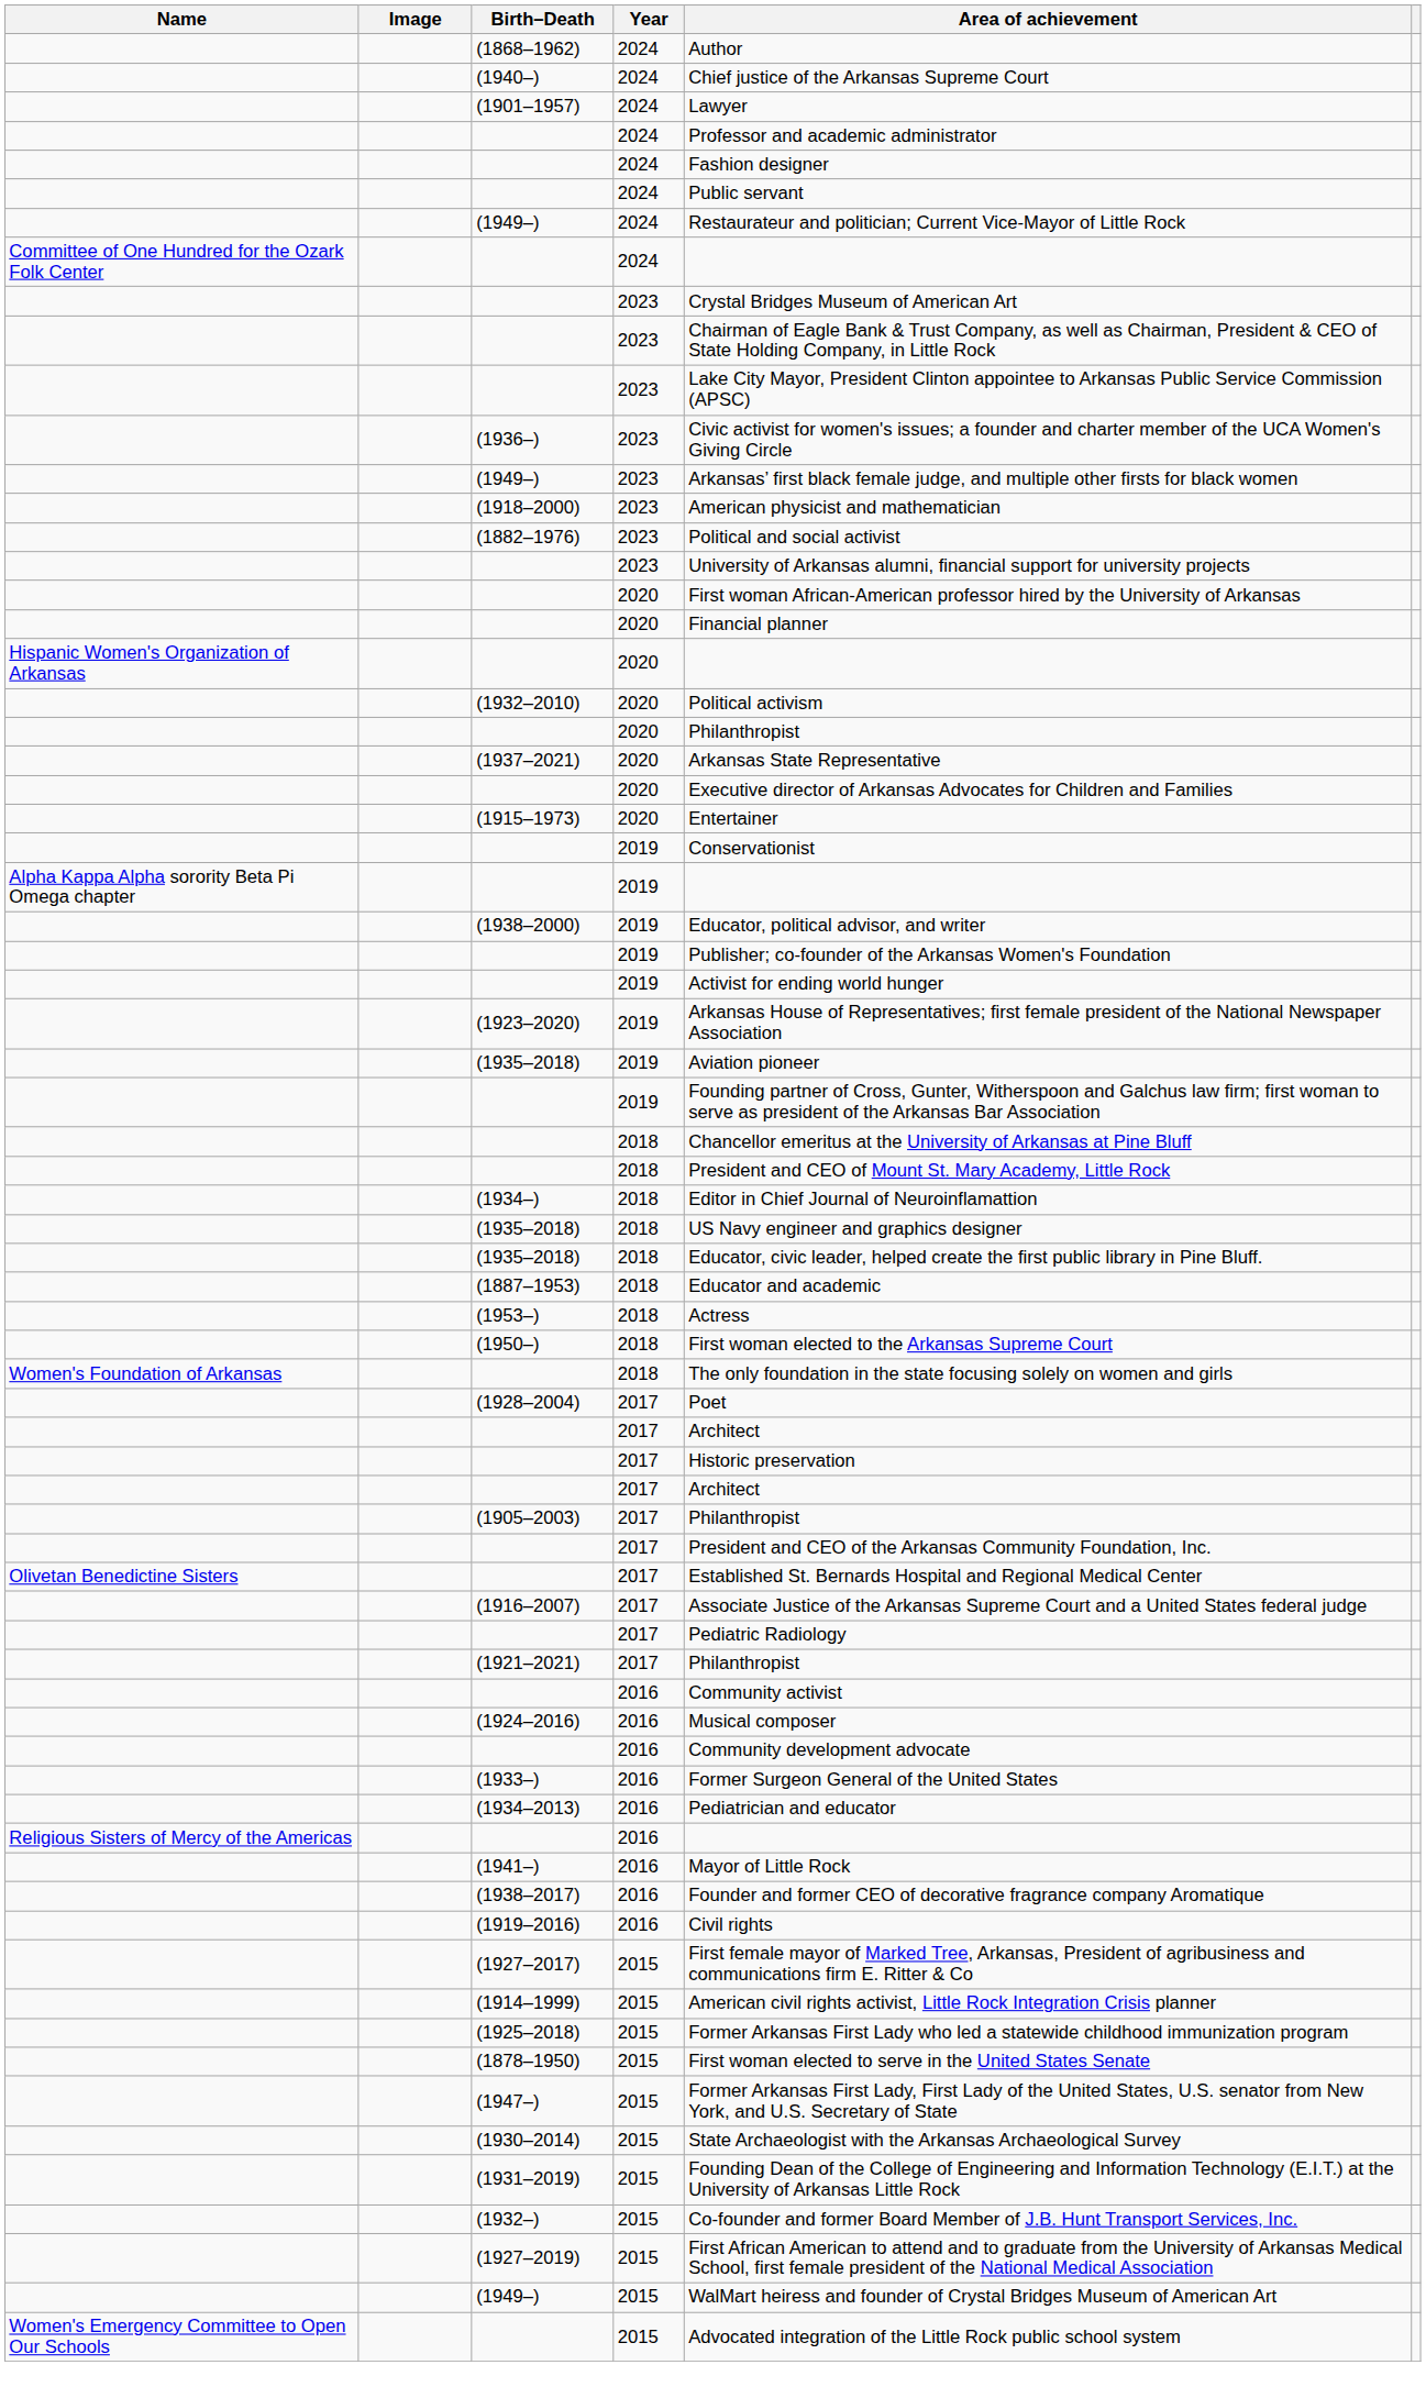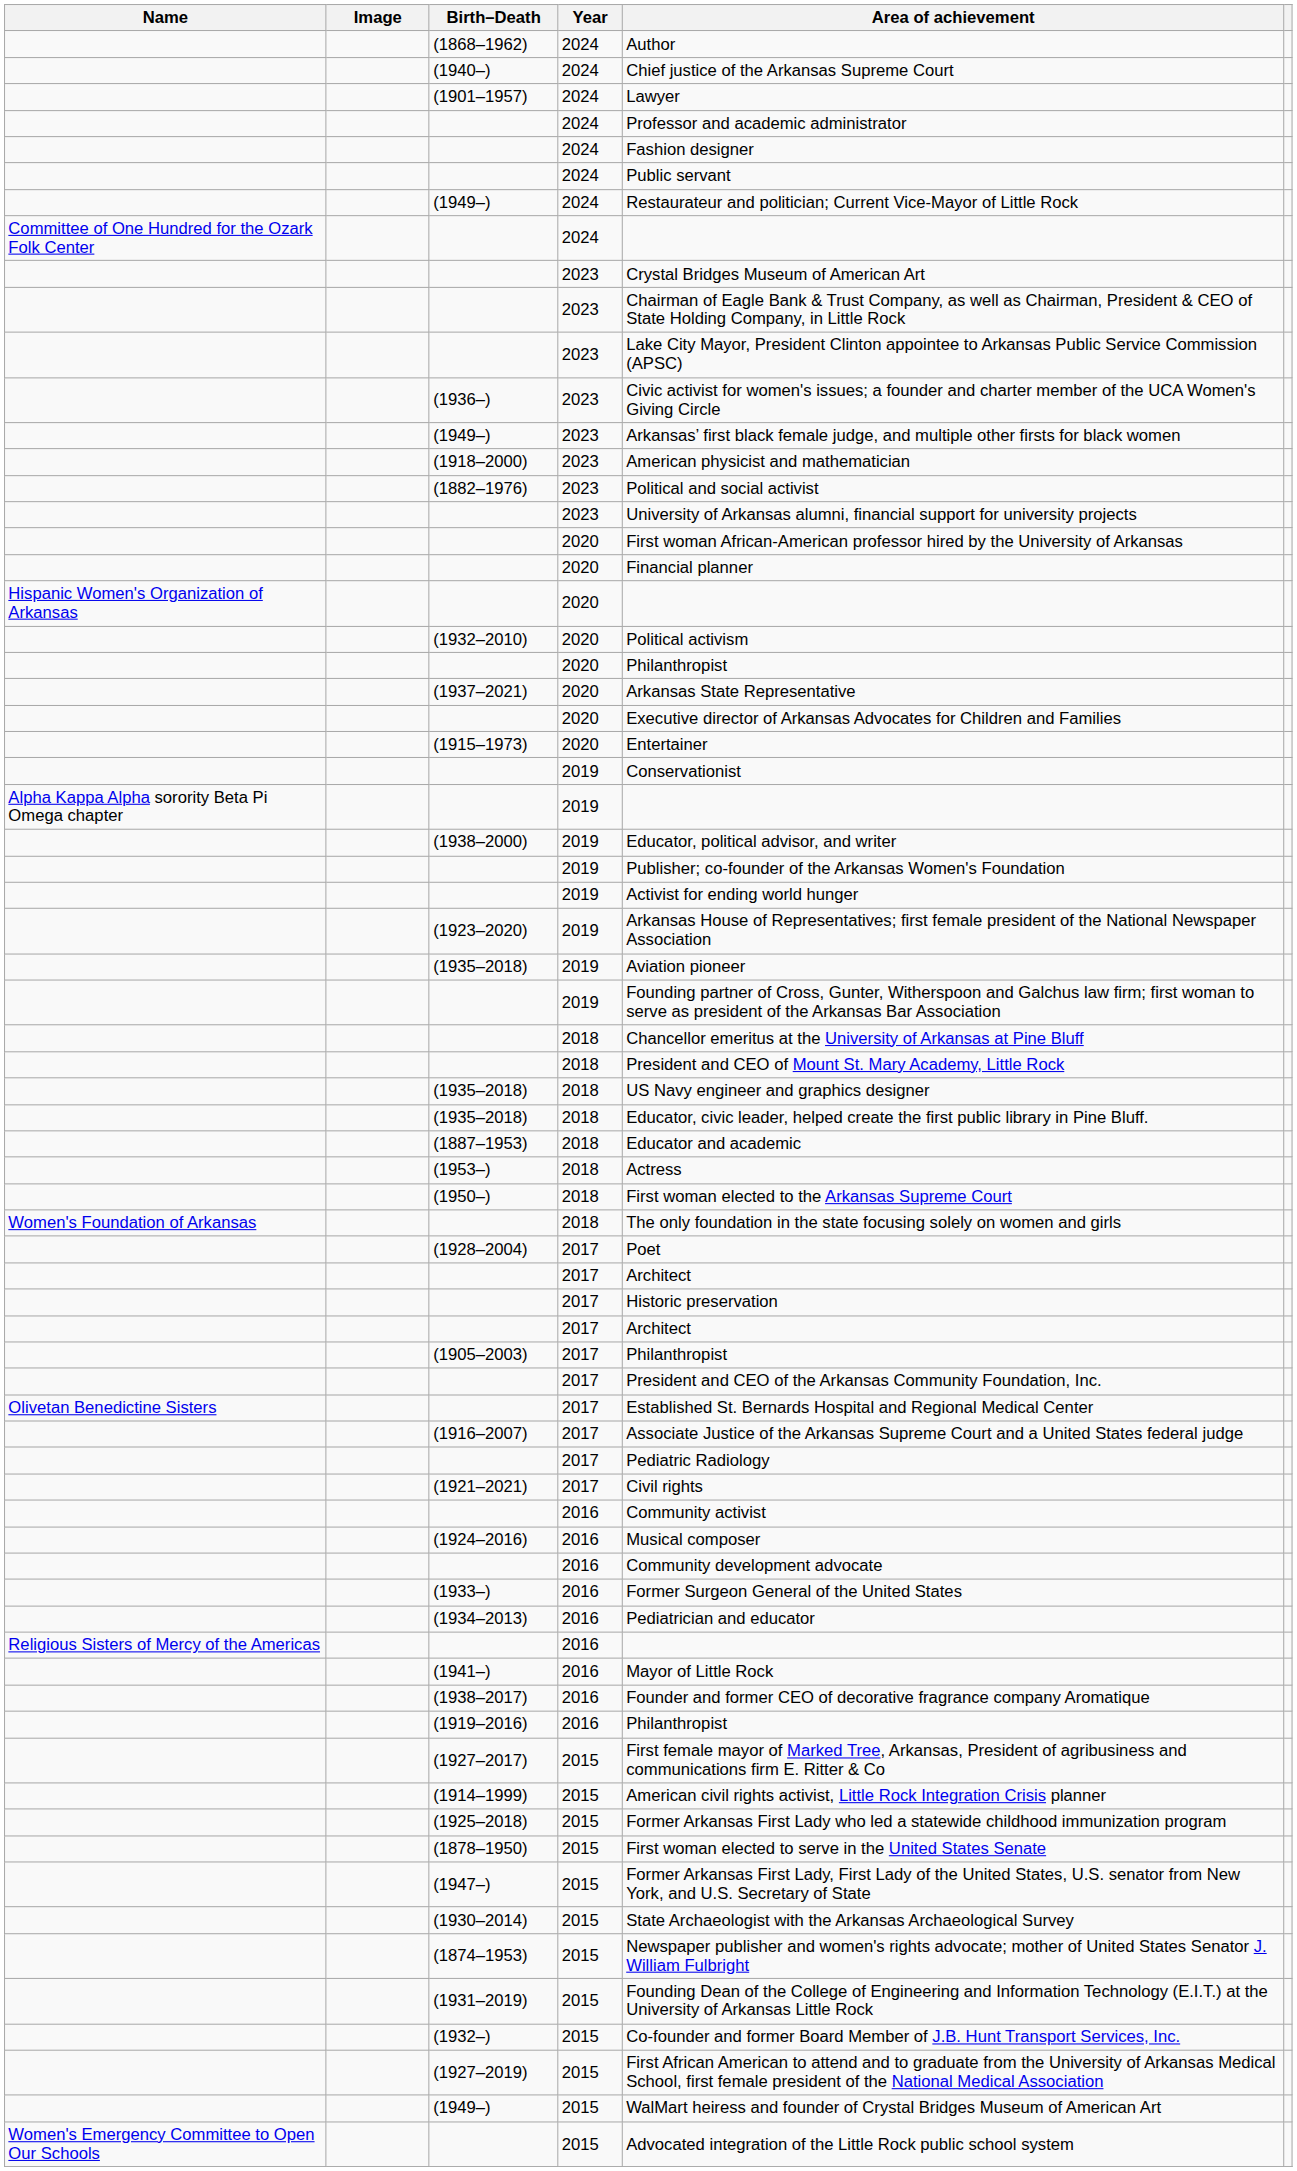- row: (1934–) | 2018 | Editor in Chief Journal of Neuroinflamattion
(1921–2021) | Area of achievement: Philanthropist -> Civil rights
(1919–2016) | Area of achievement: Civil rights -> Philanthropist
+ row: (1874–1953) | 2015 | Newspaper publisher and women's rights advocate; mother of United States Senator J. William Fulbright
